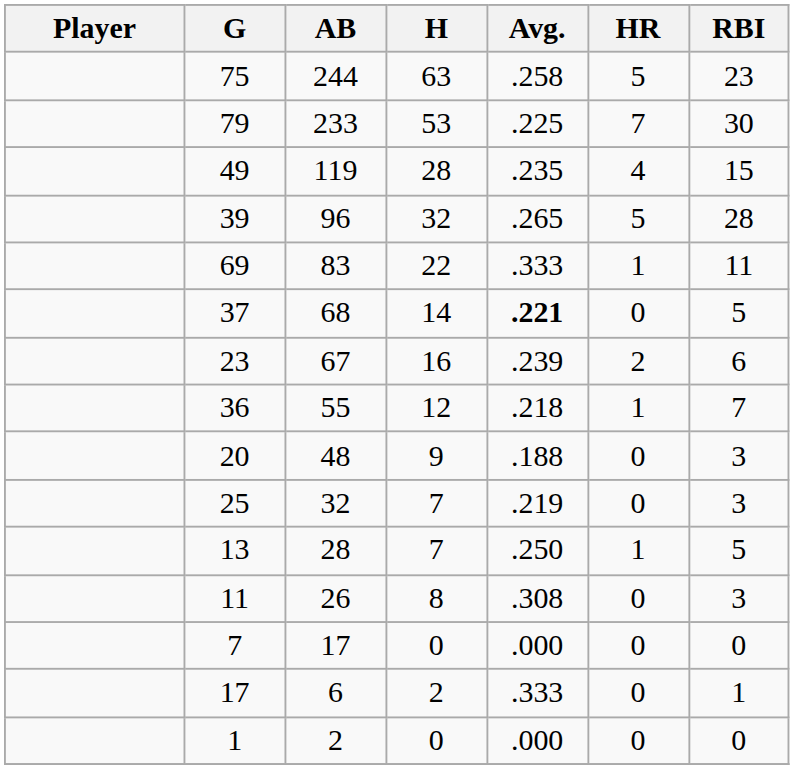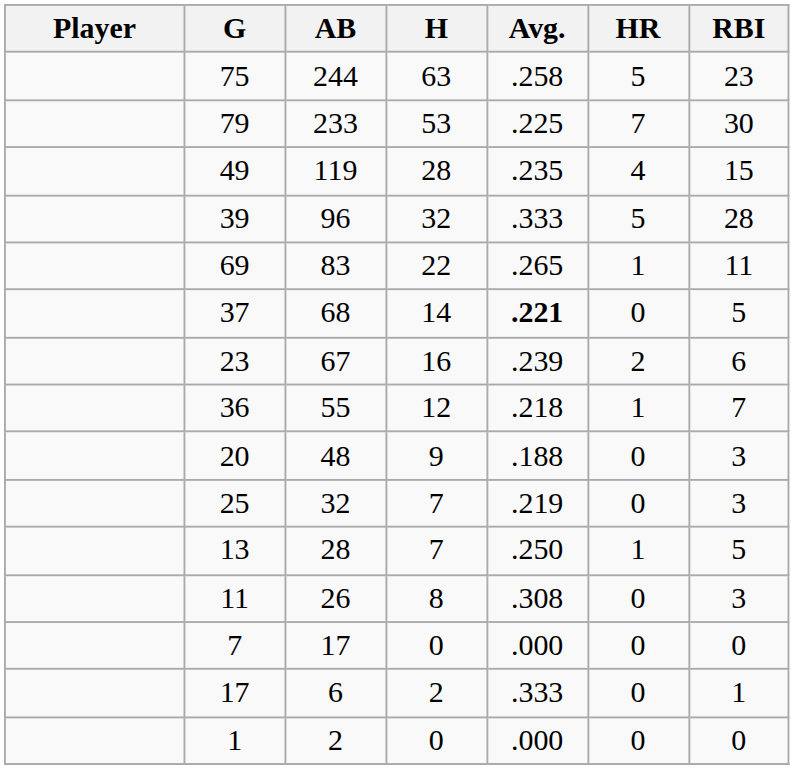39 | Avg.: .265 -> .333
69 | Avg.: .333 -> .265
